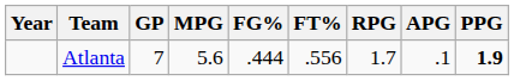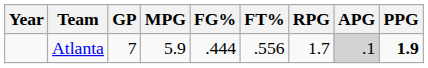Atlanta | MPG: 5.6 -> 5.9
Atlanta | APG: no background -> lightgrey background
